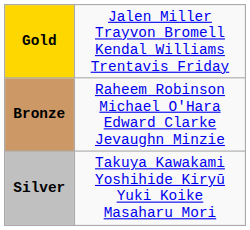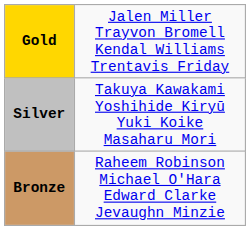rows swapped: Silver <-> Bronze
